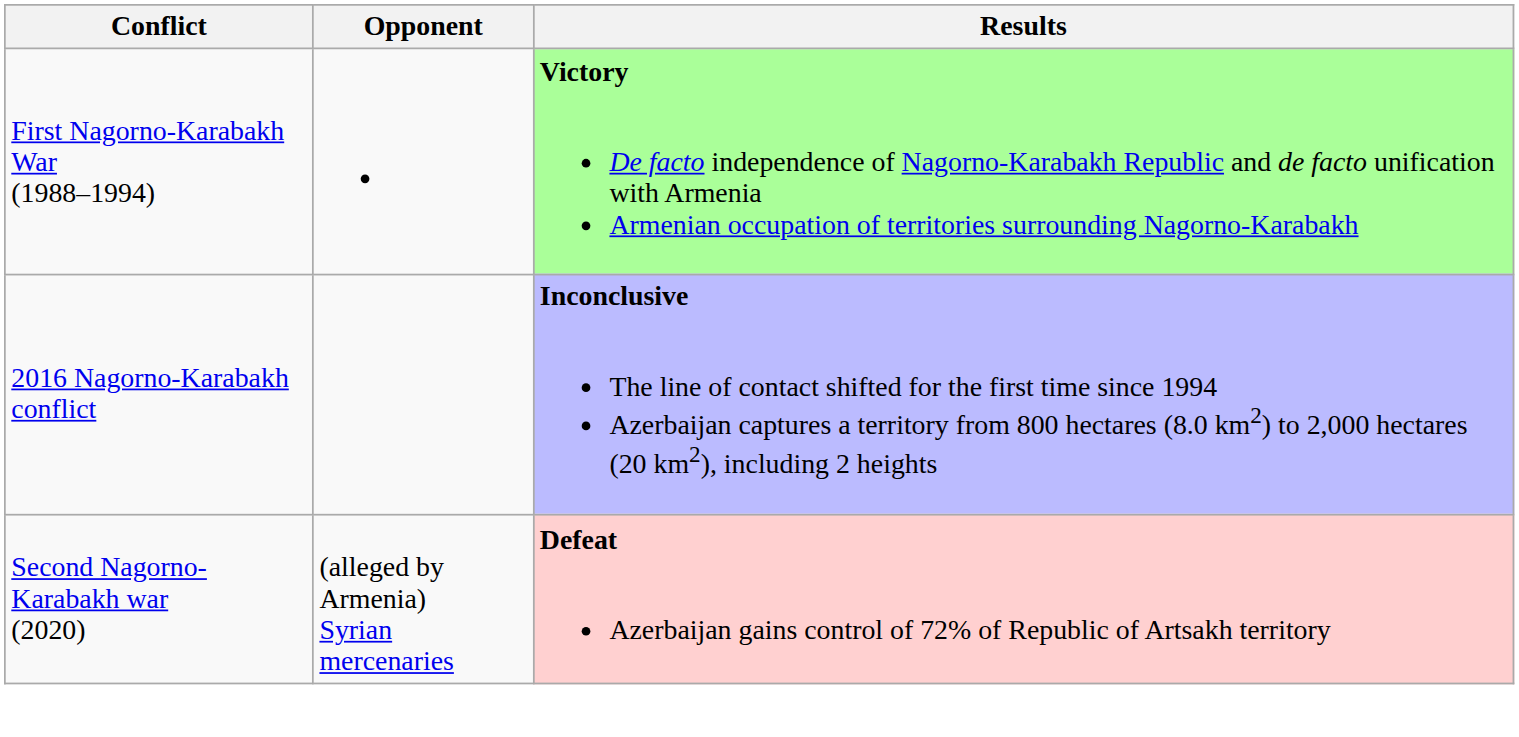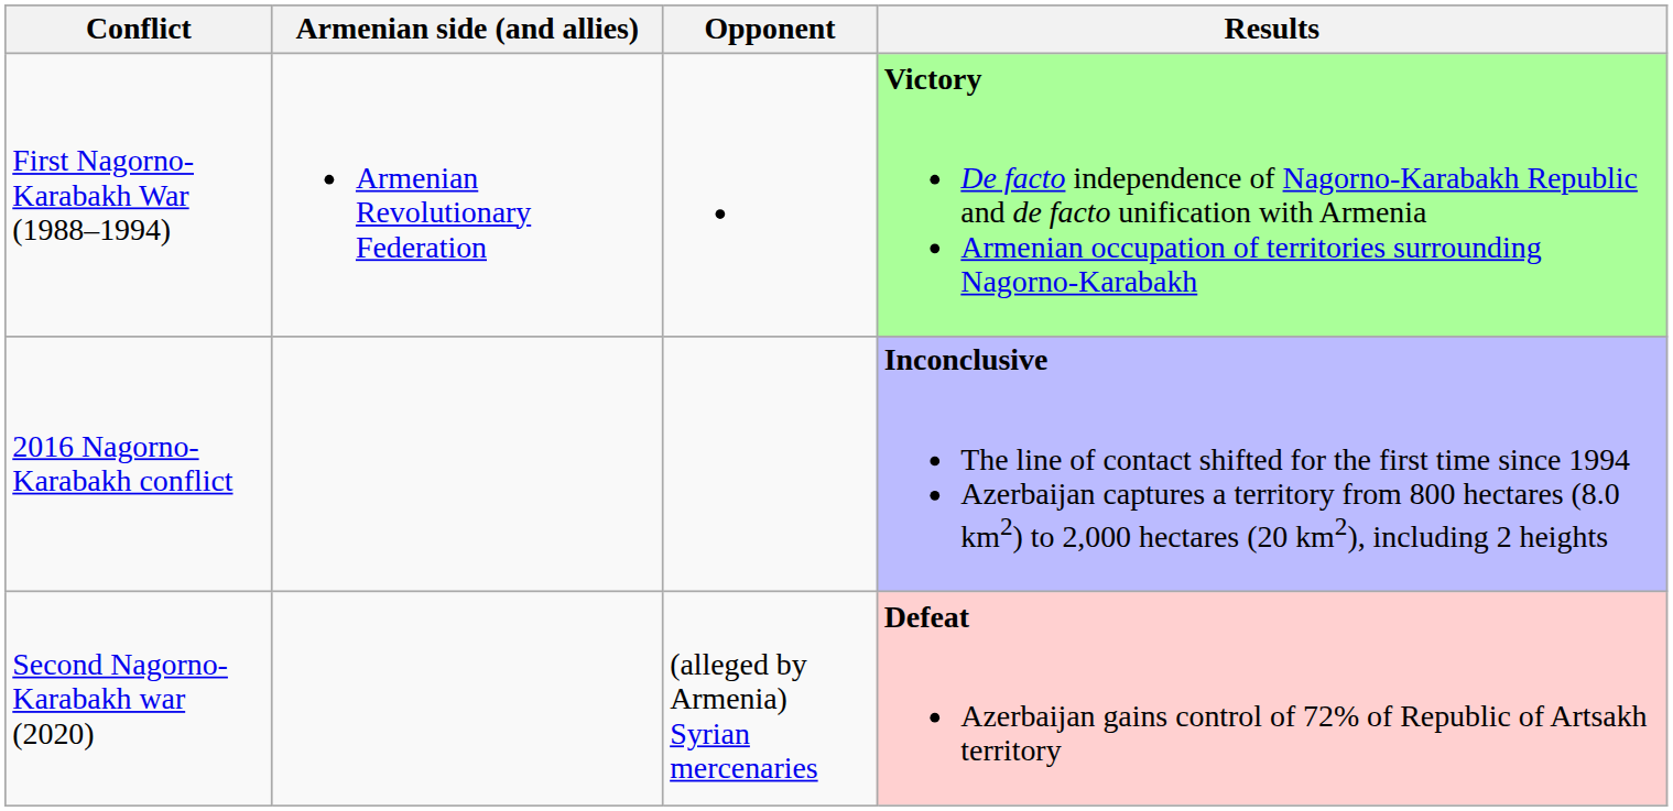+ column: Armenian side (and allies) | Armenian Revolutionary Federation
